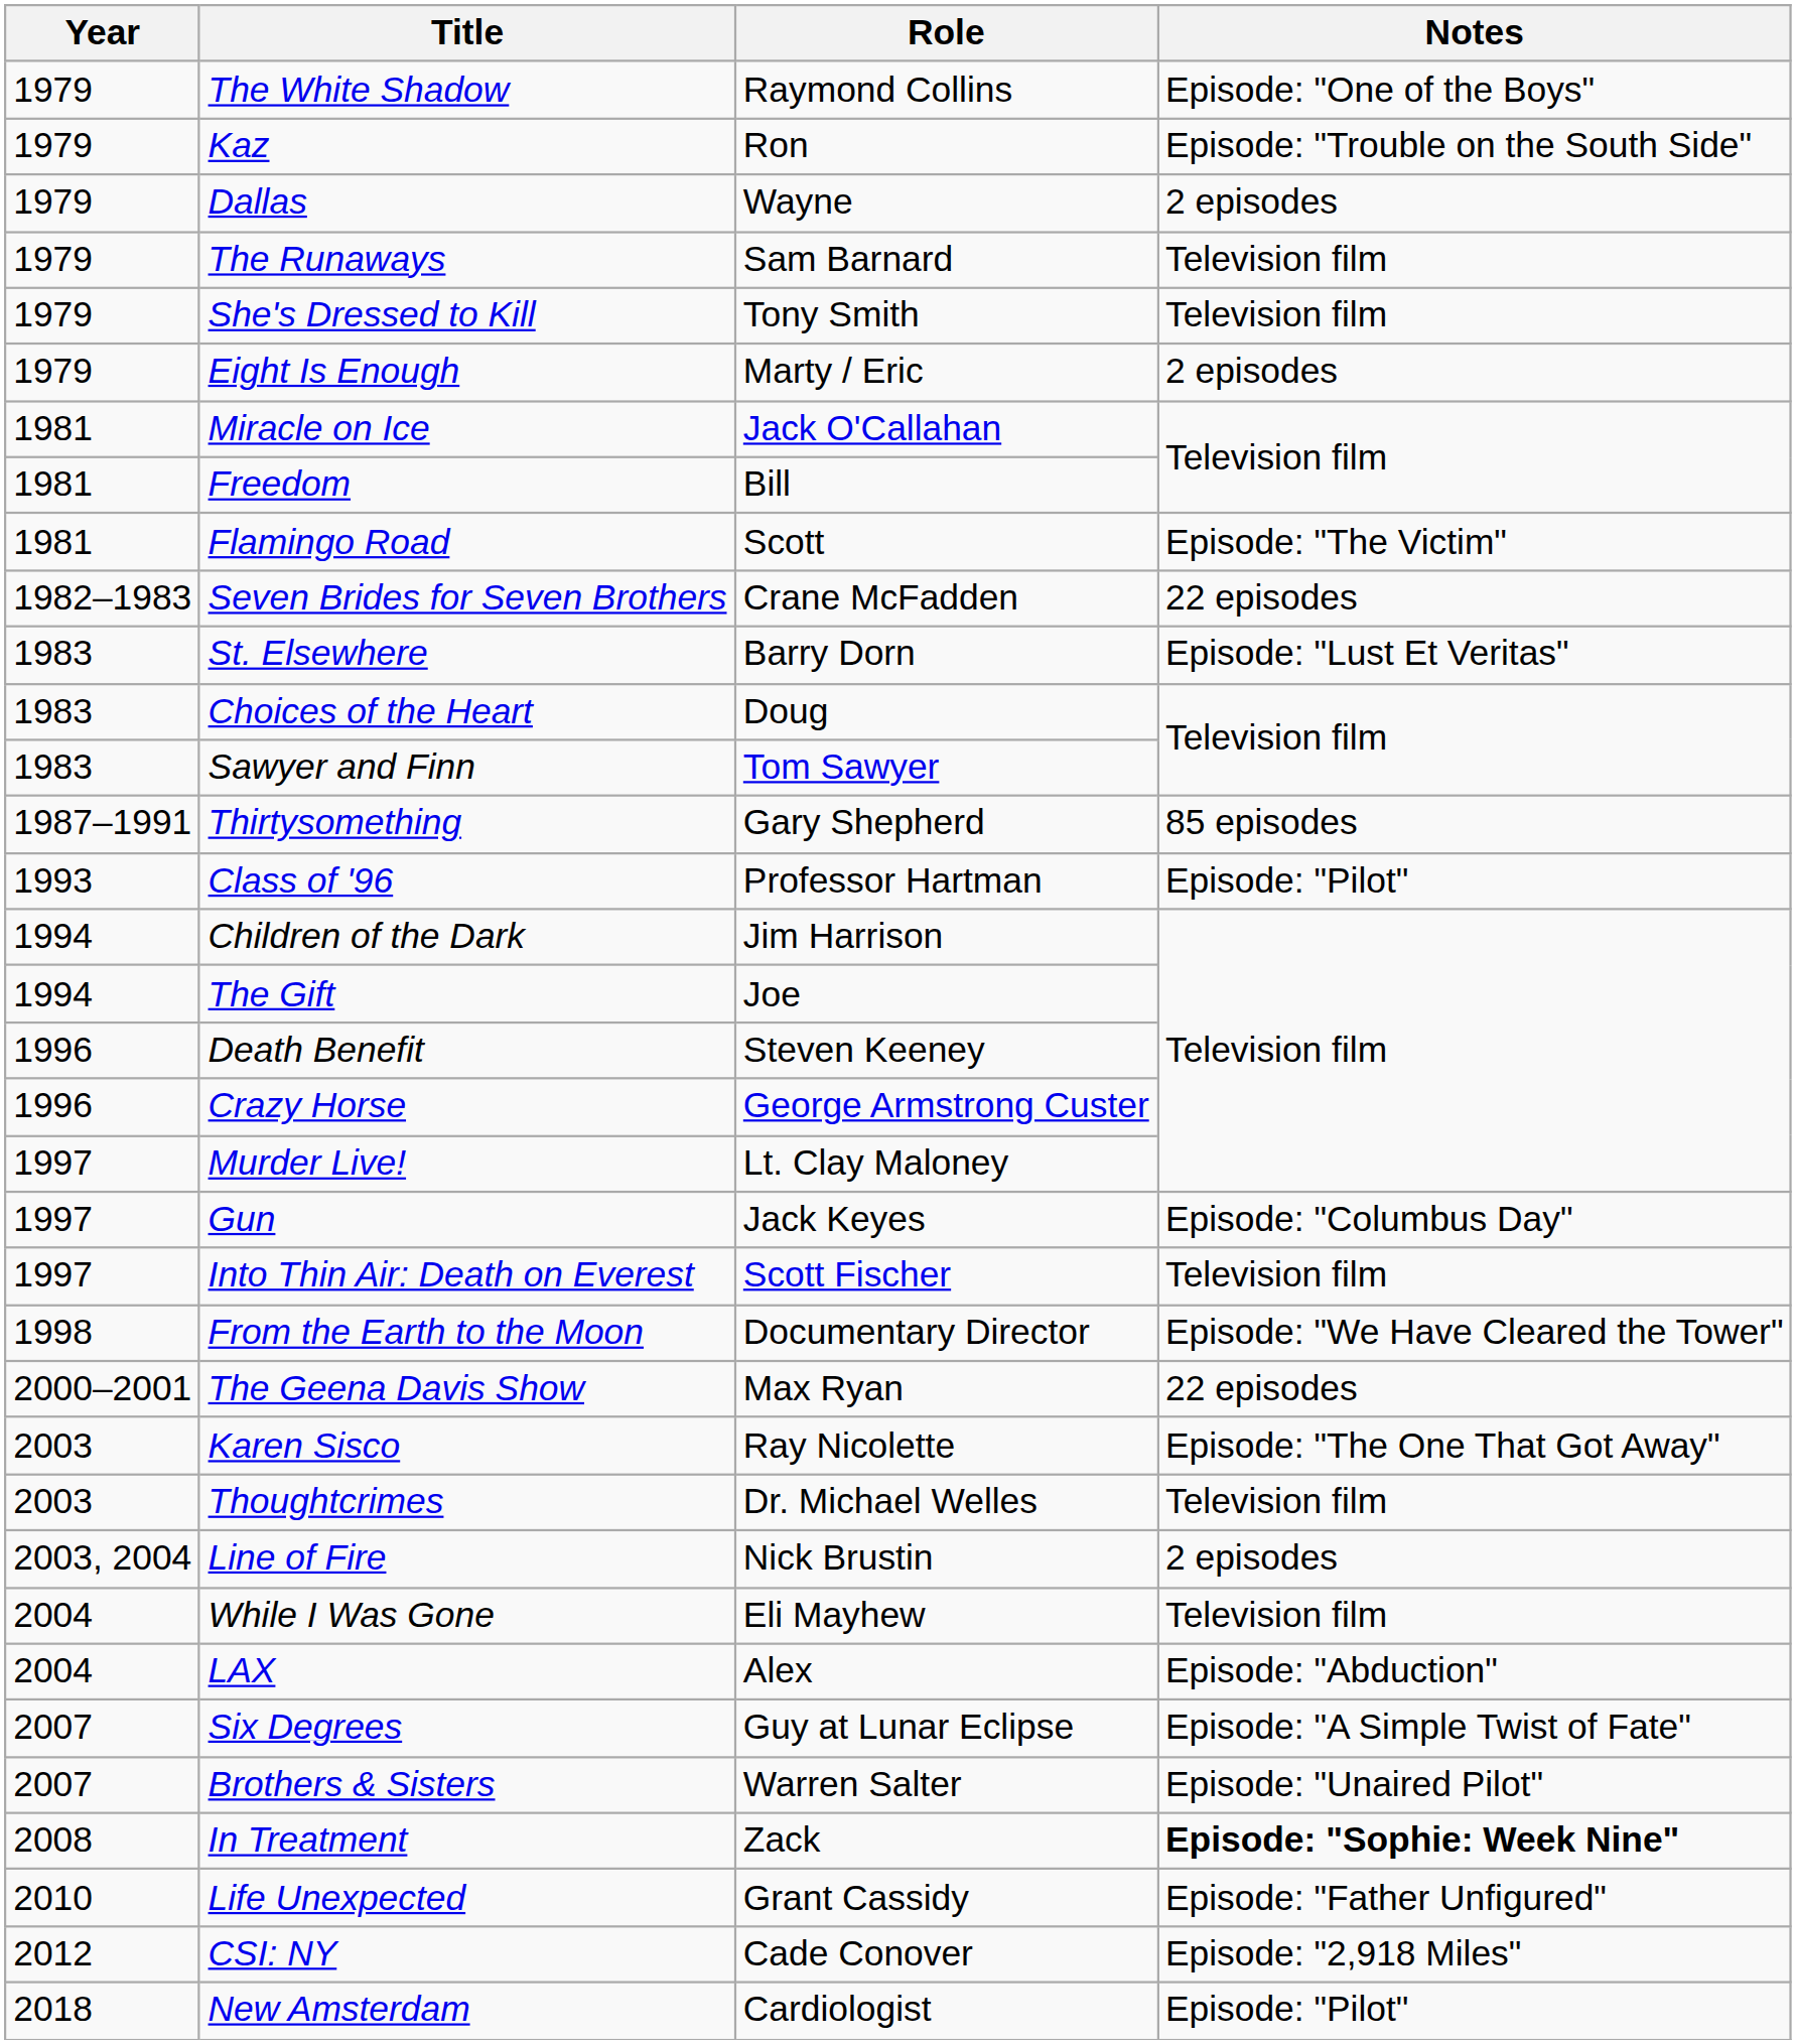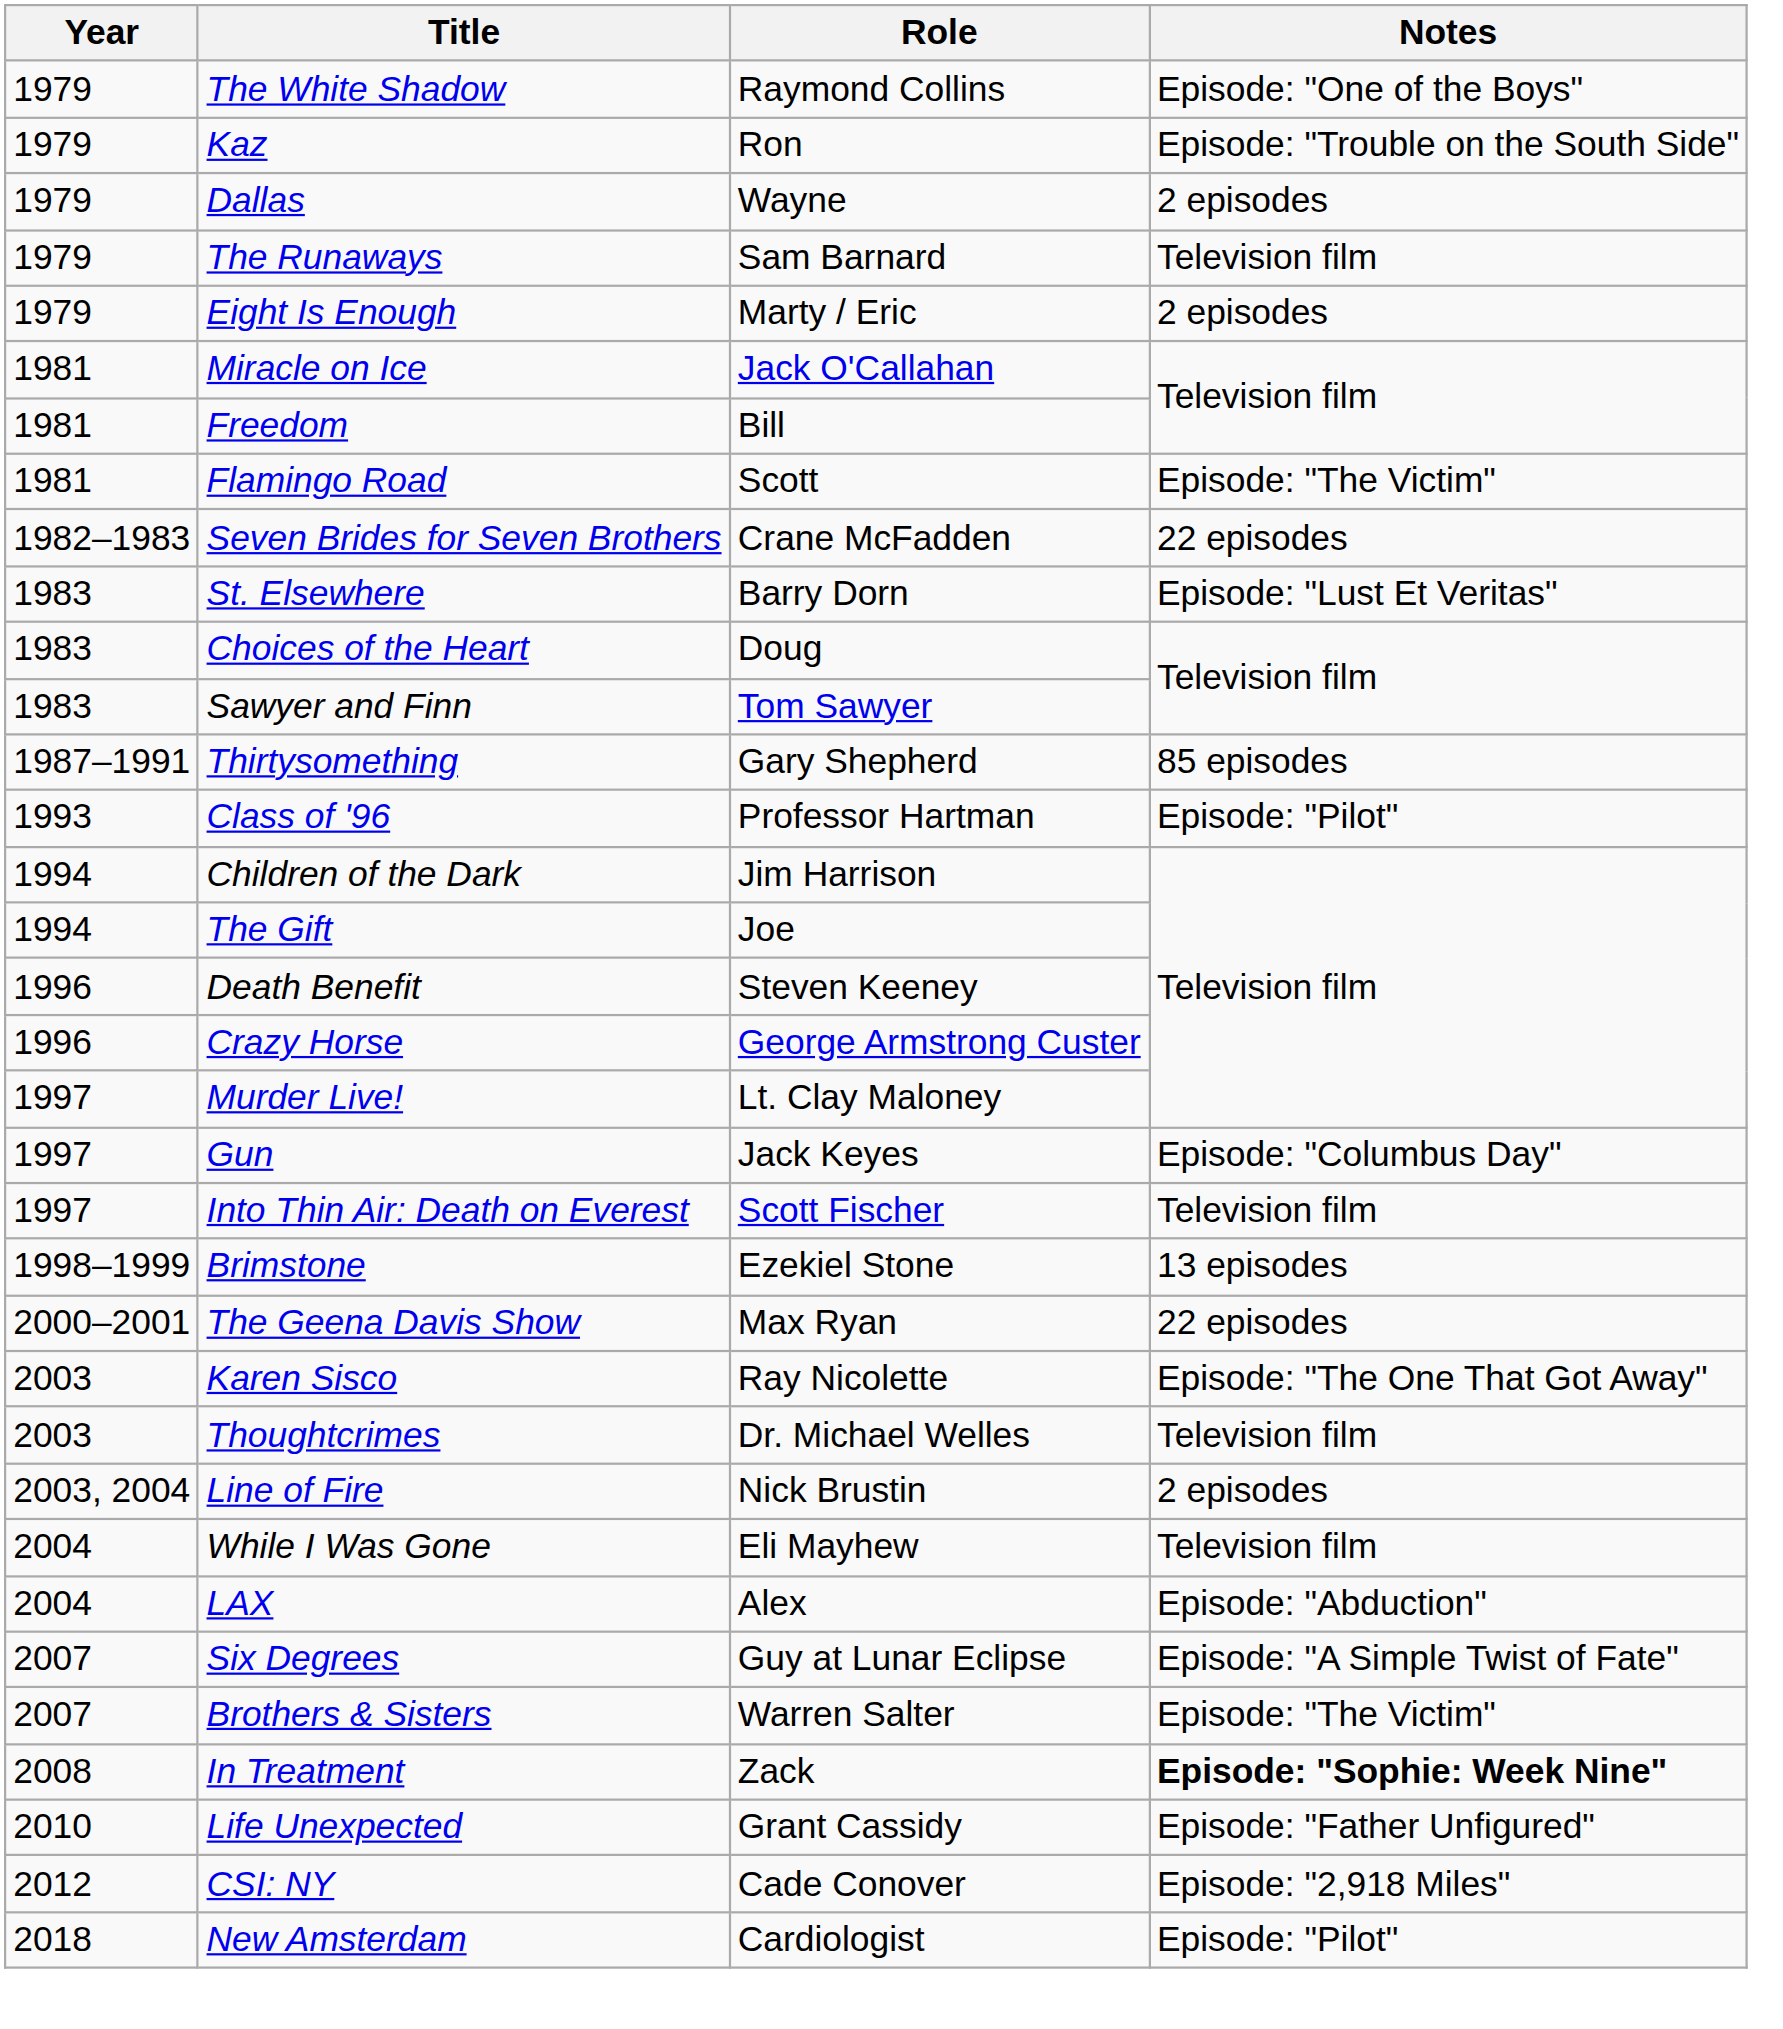- row: 1979 | She's Dressed to Kill | Tony Smith | Television film
- row: 1998 | From the Earth to the Moon | Documentary Director | Episode: "We Have Cleared the Tower"
+ row: 1998–1999 | Brimstone | Ezekiel Stone | 13 episodes
Brothers & Sisters | Notes: Episode: "Unaired Pilot" -> Episode: "The Victim"
